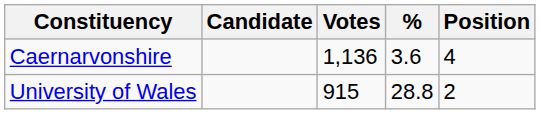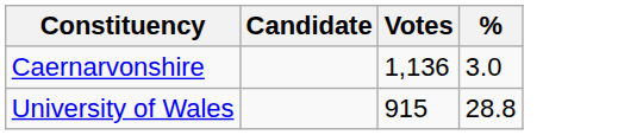- column: Position | 4 | 2
Caernarvonshire | %: 3.6 -> 3.0
